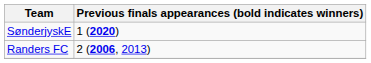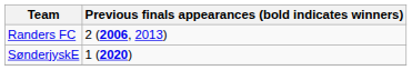rows swapped: SønderjyskE <-> Randers FC
